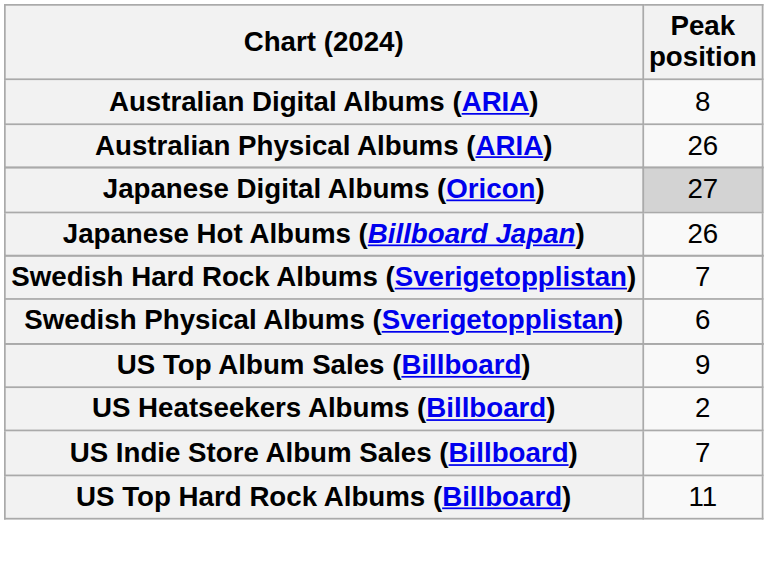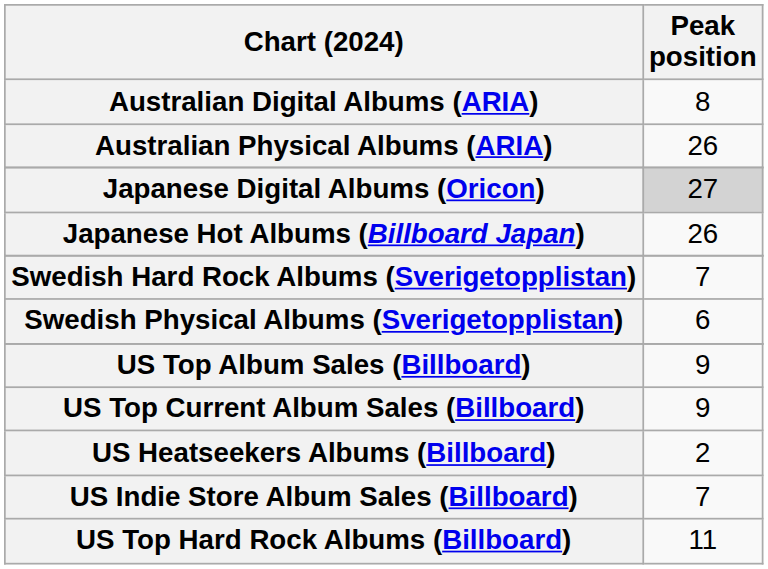+ row: US Top Current Album Sales (Billboard) | 9
